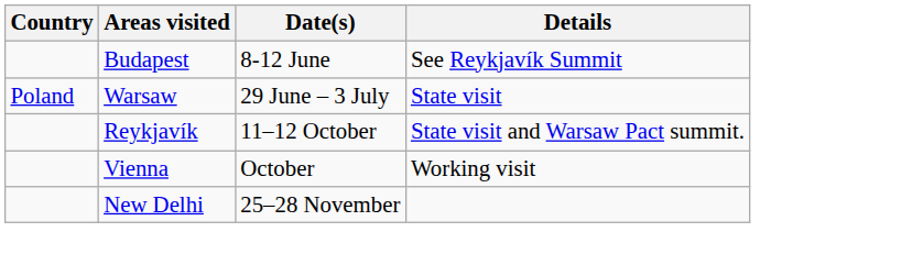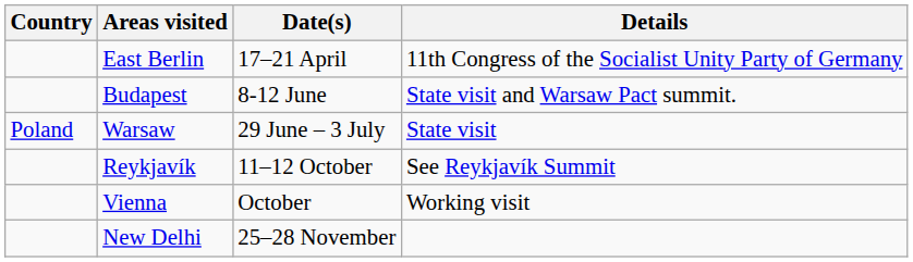+ row: East Berlin | 17–21 April | 11th Congress of the Socialist Unity Party of Germany
Budapest | Details: See Reykjavík Summit -> State visit and Warsaw Pact summit.
Reykjavík | Details: State visit and Warsaw Pact summit. -> See Reykjavík Summit
